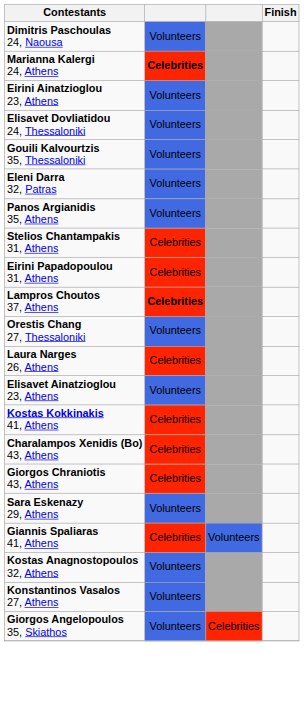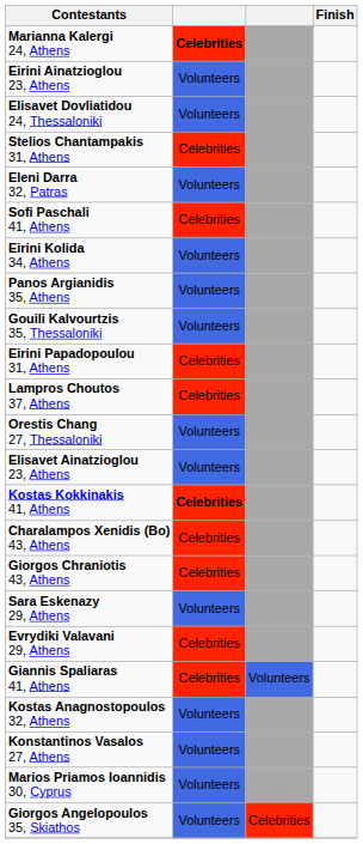- row: Dimitris Paschoulas 24, Naousa | Volunteers
rows swapped: Gouili Kalvourtzis 35, Thessaloniki <-> Stelios Chantampakis 31, Athens
+ row: Sofi Paschali 41, Athens | Celebrities
+ row: Eirini Kolida 34, Athens | Volunteers
Lampros Choutos 37, Athens | column 2: bold -> normal
- row: Laura Narges 26, Athens | Celebrities
Kostas Kokkinakis 41, Athens | column 2: normal -> bold
+ row: Evrydiki Valavani 29, Athens | Celebrities
+ row: Marios Priamos Ioannidis 30, Cyprus | Volunteers
